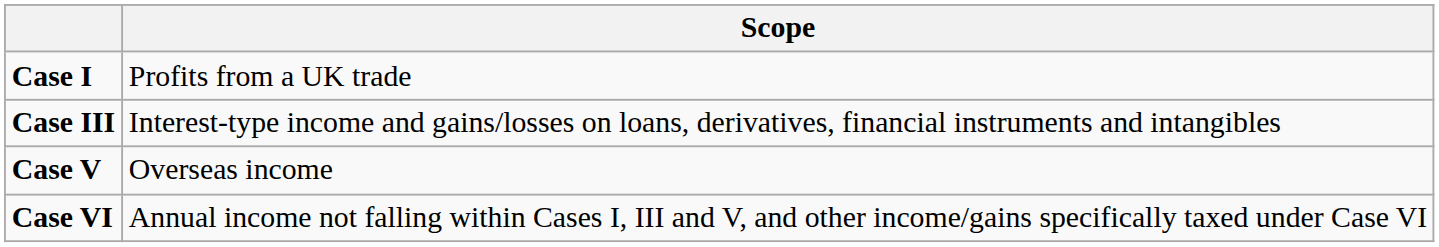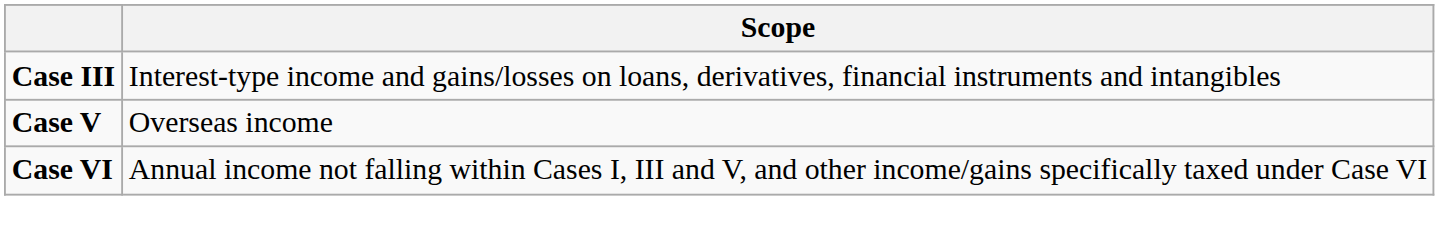- row: Case I | Profits from a UK trade
